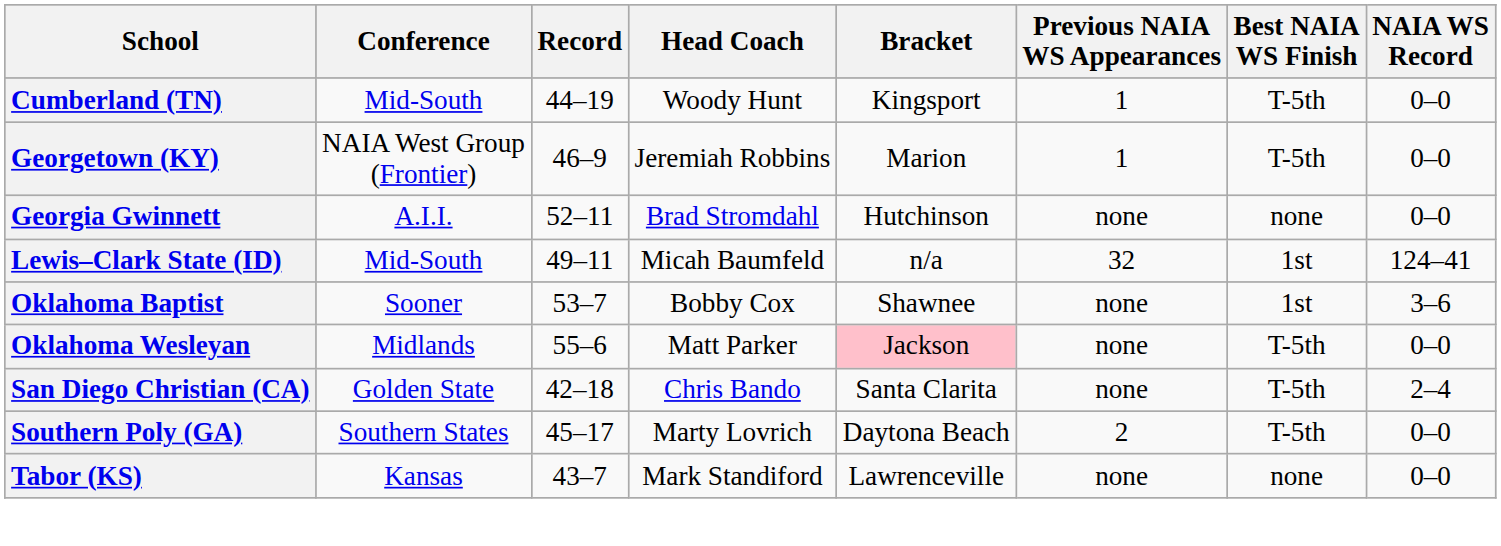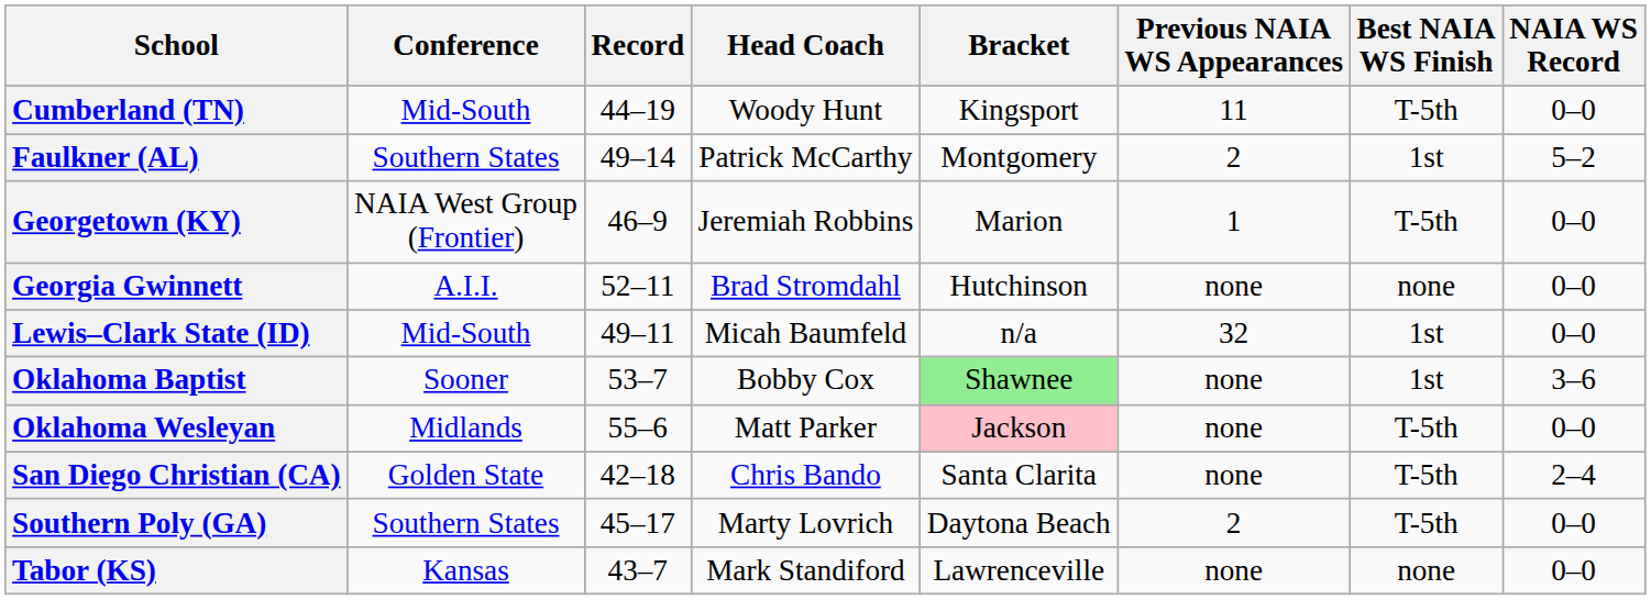Cumberland (TN) | Previous NAIA WS Appearances: 1 -> 11
+ row: Faulkner (AL) | Southern States | 49–14 | Patrick McCarthy | Montgomery | 2 | 1st | 5–2
Lewis–Clark State (ID) | NAIA WS Record: 124–41 -> 0–0
Oklahoma Baptist | Bracket: no background -> lightgreen background
